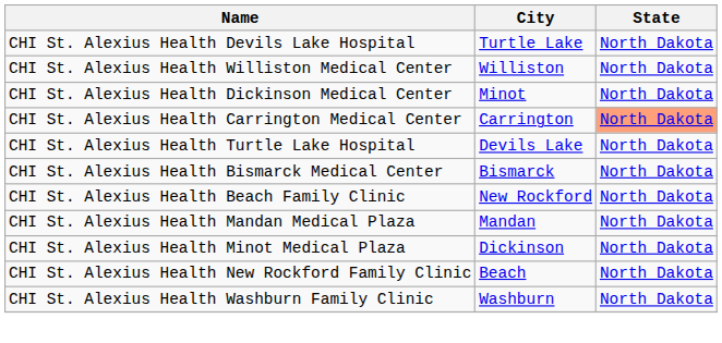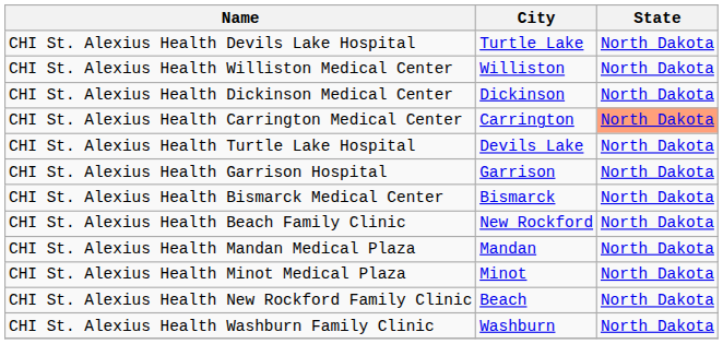CHI St. Alexius Health Dickinson Medical Center | City: Minot -> Dickinson
+ row: CHI St. Alexius Health Garrison Hospital | Garrison | North Dakota
CHI St. Alexius Health Minot Medical Plaza | City: Dickinson -> Minot
